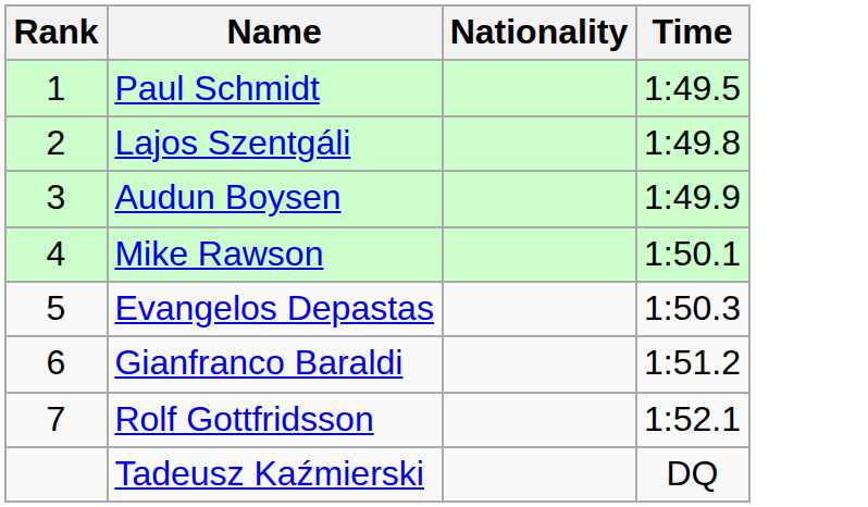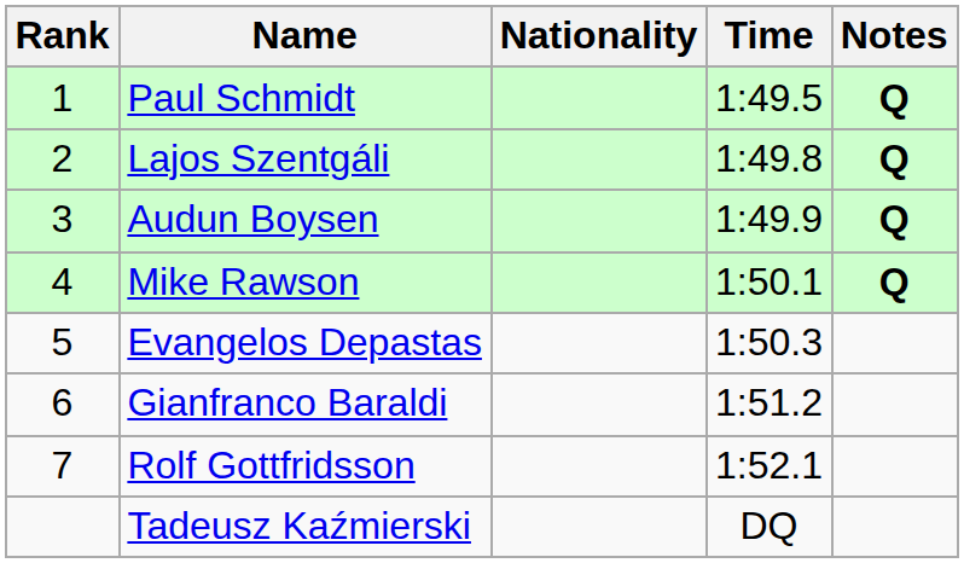+ column: Notes | Q | Q | Q | Q
